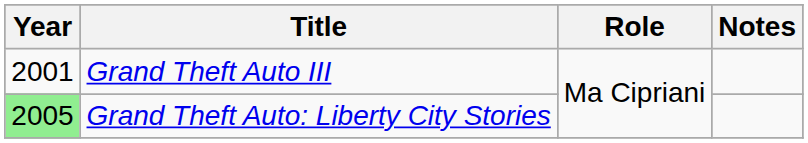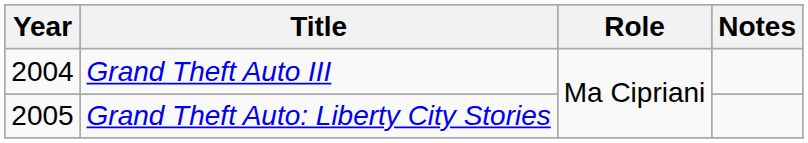Grand Theft Auto III | Year: 2001 -> 2004
Grand Theft Auto: Liberty City Stories | Year: lightgreen background -> no background
